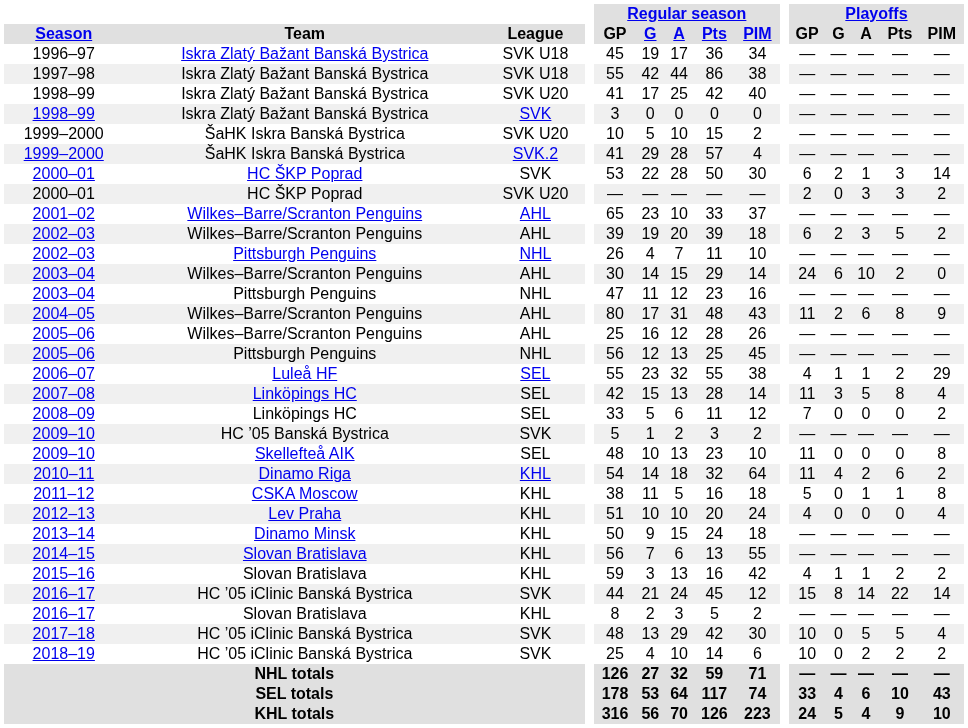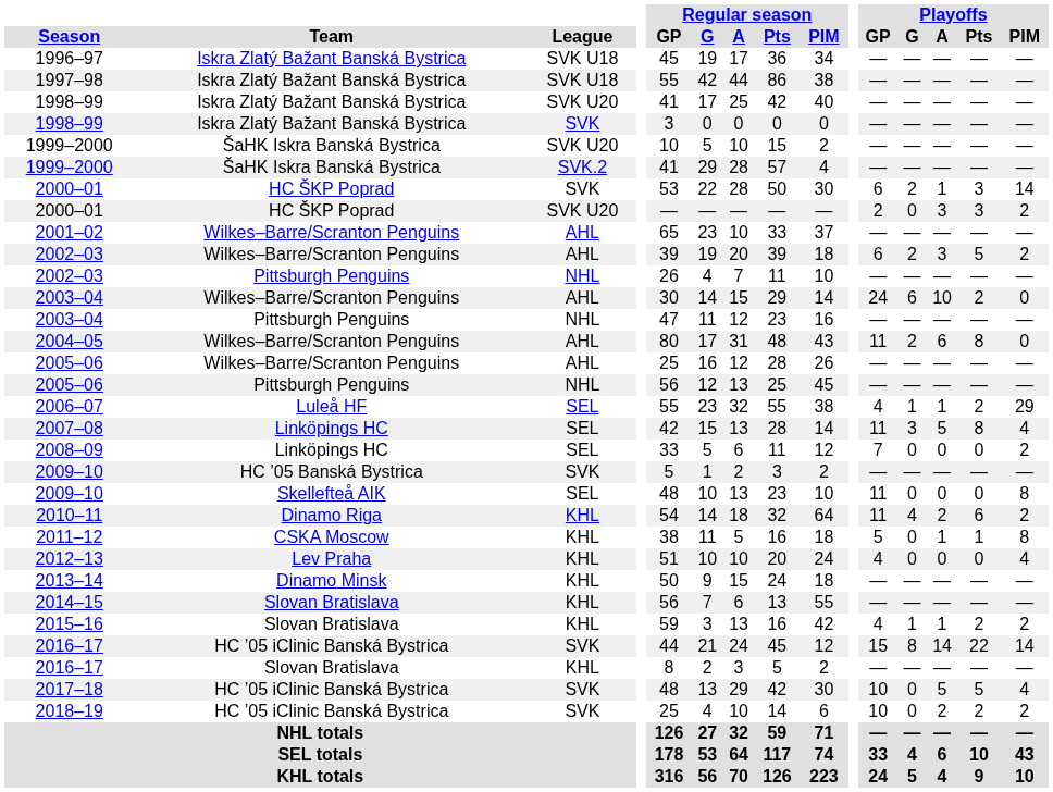2004–05 | Playoffs / PIM: 9 -> 0
